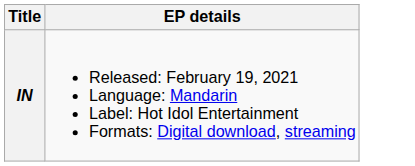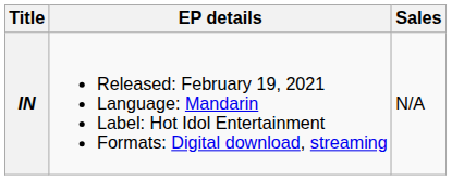+ column: Sales | N/A
